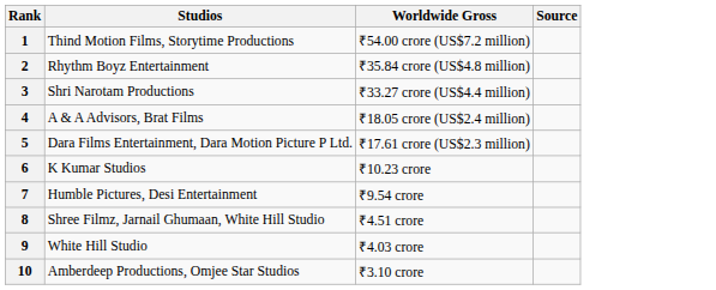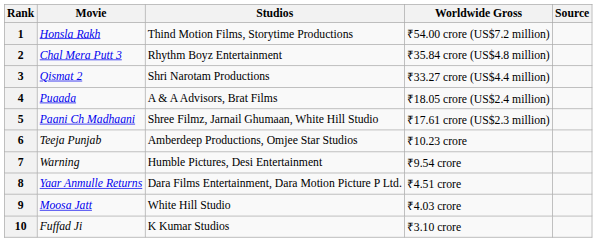+ column: Movie | Honsla Rakh | Chal Mera Putt 3 | Qismat 2 | Puaada | Paani Ch Madhaani | Teeja Punjab | Warning | Yaar Anmulle Returns | Moosa Jatt | Fuffad Ji
5 | Studios: Dara Films Entertainment, Dara Motion Picture P Ltd. -> Shree Filmz, Jarnail Ghumaan, White Hill Studio
6 | Studios: K Kumar Studios -> Amberdeep Productions, Omjee Star Studios
8 | Studios: Shree Filmz, Jarnail Ghumaan, White Hill Studio -> Dara Films Entertainment, Dara Motion Picture P Ltd.
10 | Studios: Amberdeep Productions, Omjee Star Studios -> K Kumar Studios
